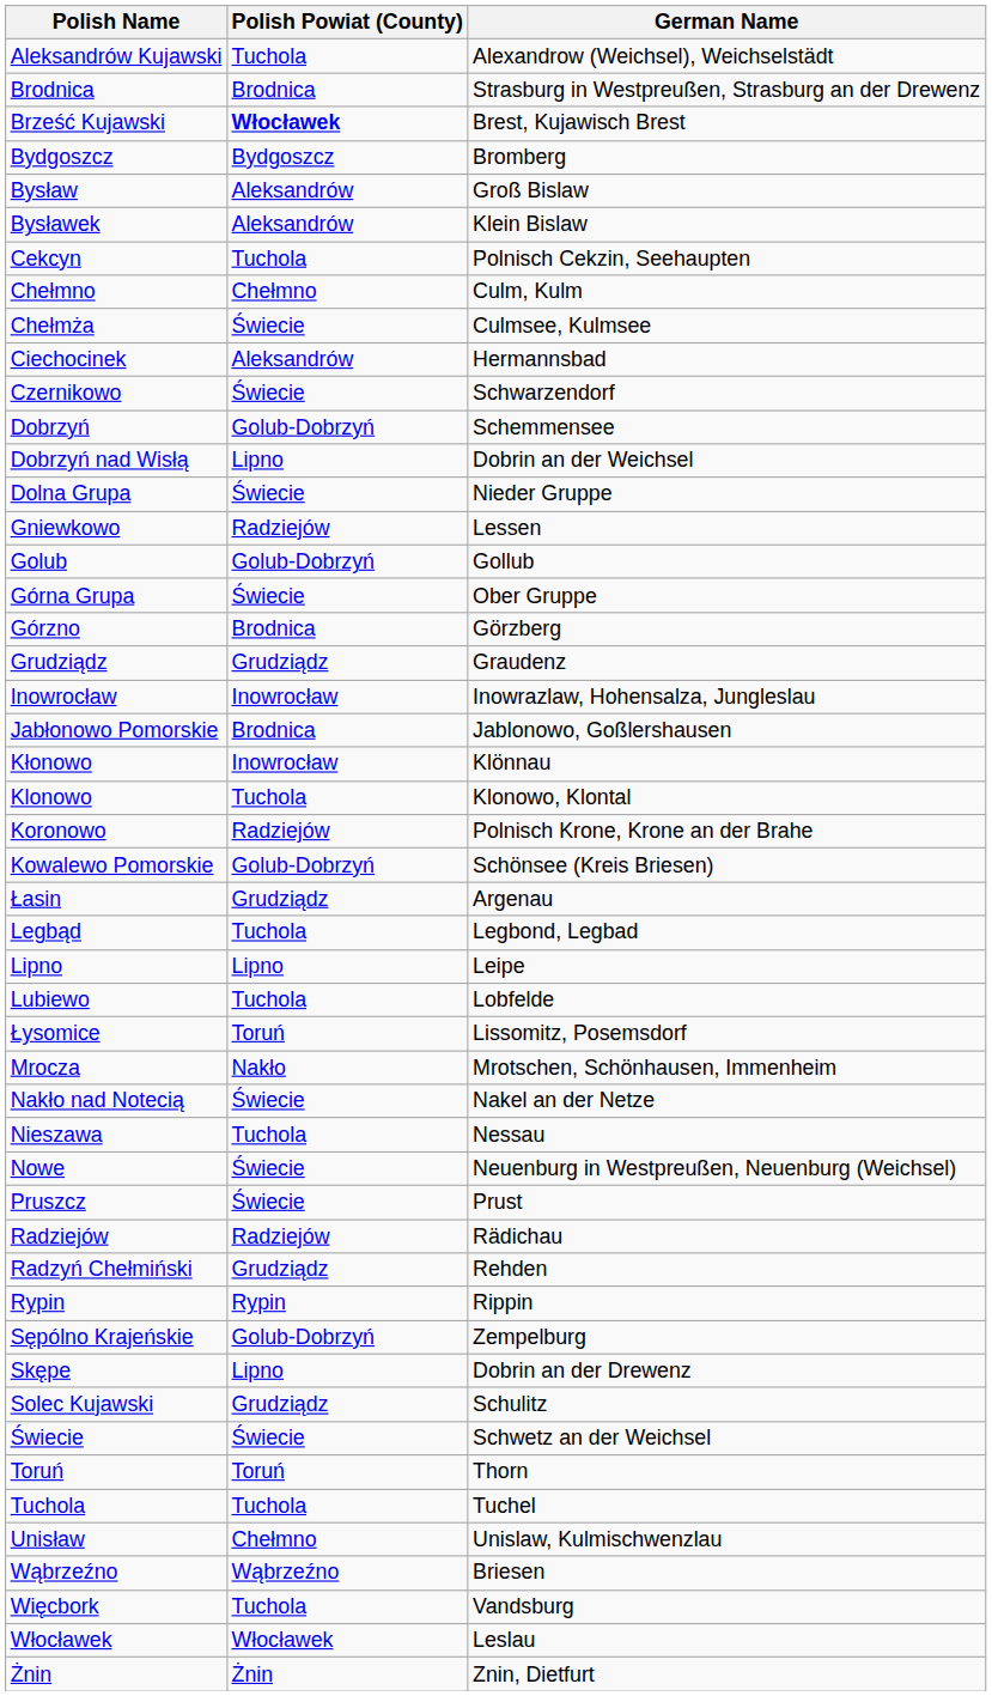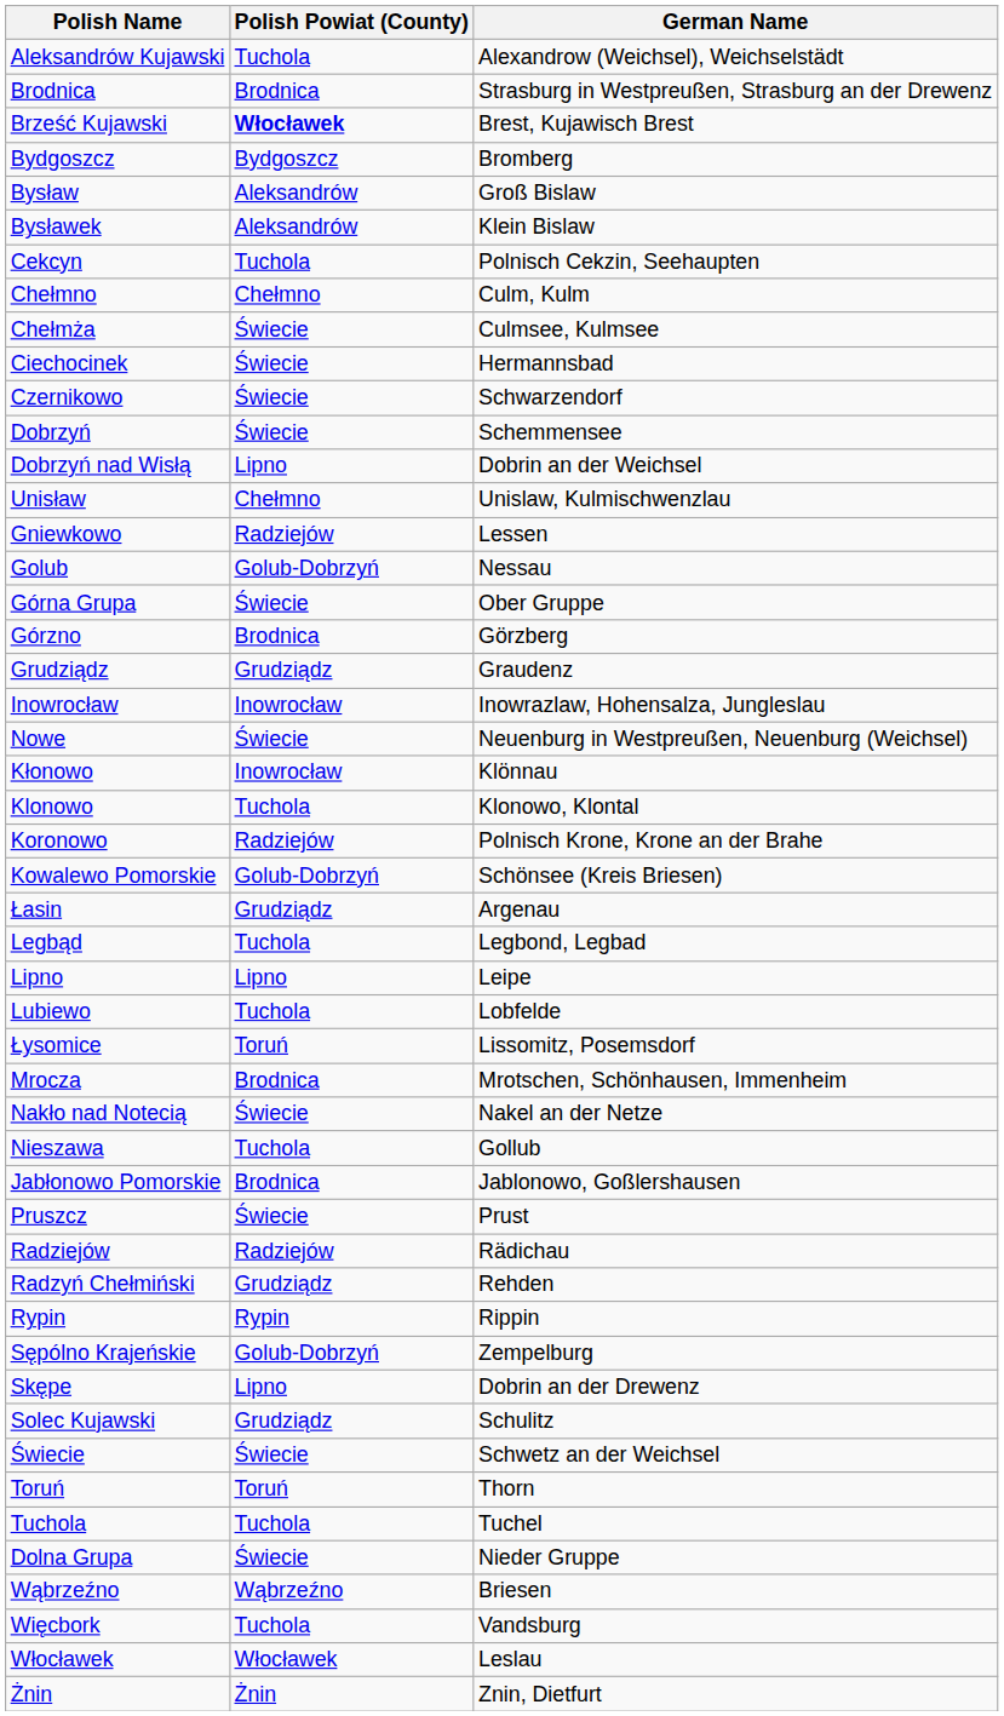Ciechocinek | Polish Powiat (County): Aleksandrów -> Świecie
Dobrzyń | Polish Powiat (County): Golub-Dobrzyń -> Świecie
rows swapped: Dolna Grupa <-> Unisław
Golub | German Name: Gollub -> Nessau
rows swapped: Jabłonowo Pomorskie <-> Nowe
Mrocza | Polish Powiat (County): Nakło -> Brodnica
Nieszawa | German Name: Nessau -> Gollub
